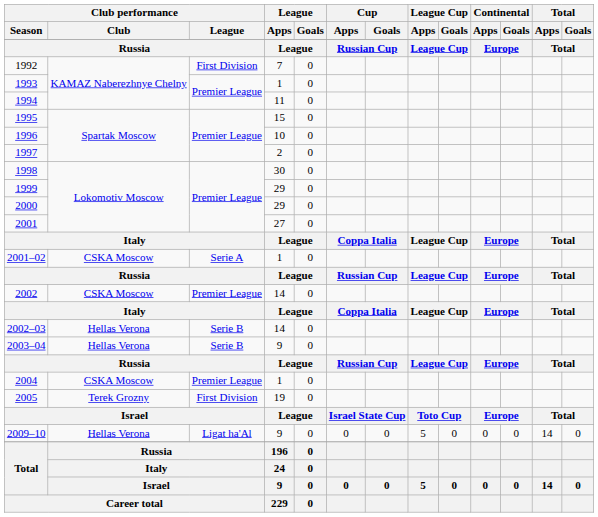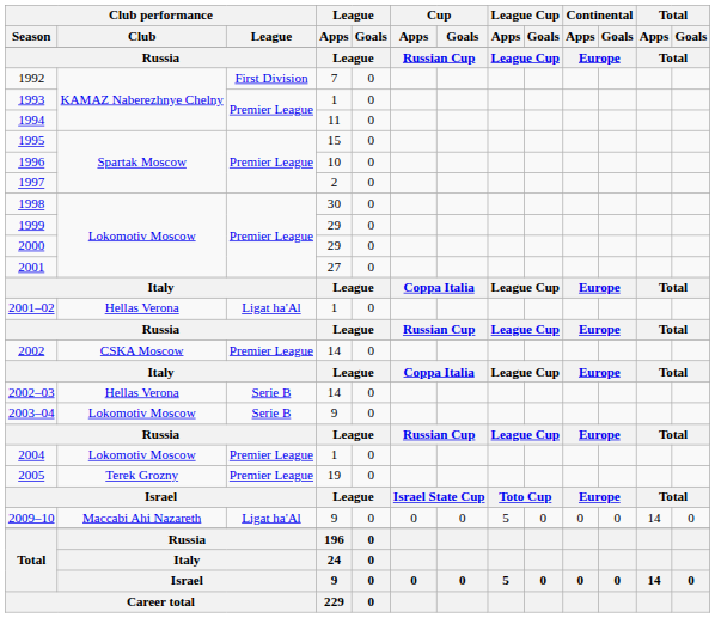2001–02 | Club performance / Club: CSKA Moscow -> Hellas Verona
2001–02 | Club performance / League: Serie A -> Ligat ha'Al
2003–04 | Club performance / Club: Hellas Verona -> Lokomotiv Moscow
2004 | Club performance / Club: CSKA Moscow -> Lokomotiv Moscow
2005 | Club performance / League: First Division -> Premier League
2009–10 | Club performance / Club: Hellas Verona -> Maccabi Ahi Nazareth
